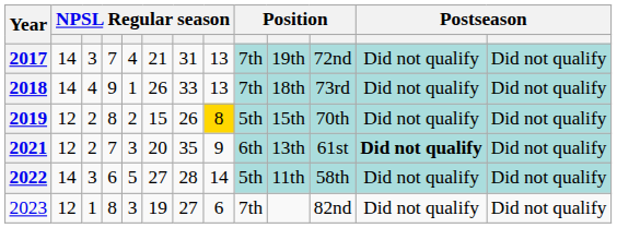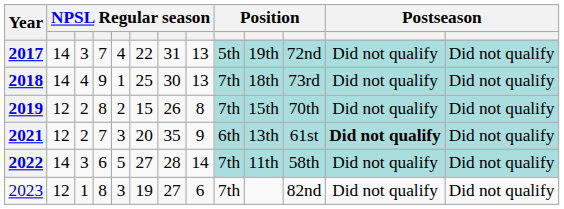2017 | column 6: 21 -> 22
2017 | column 9: 7th -> 5th
2018 | column 6: 26 -> 25
2018 | column 7: 33 -> 30
2019 | column 8: gold background -> no background
2019 | column 9: 5th -> 7th
2022 | column 9: 5th -> 7th
